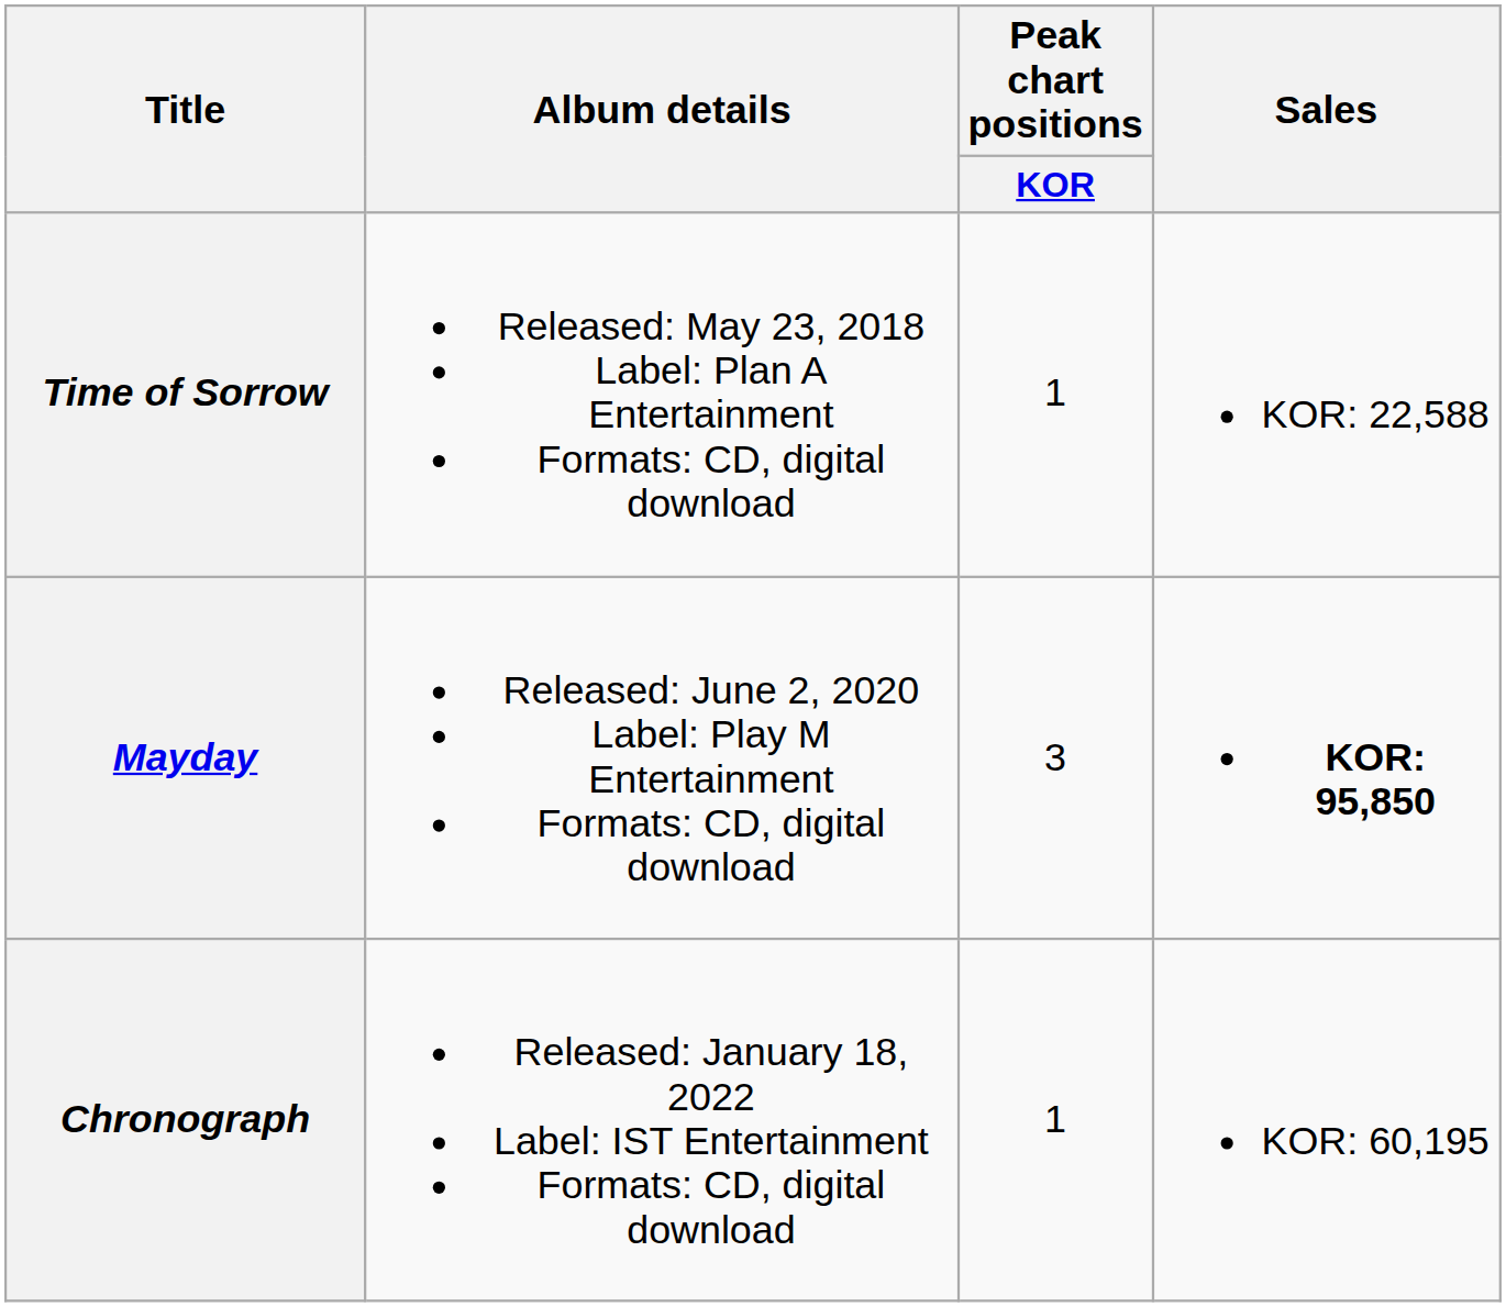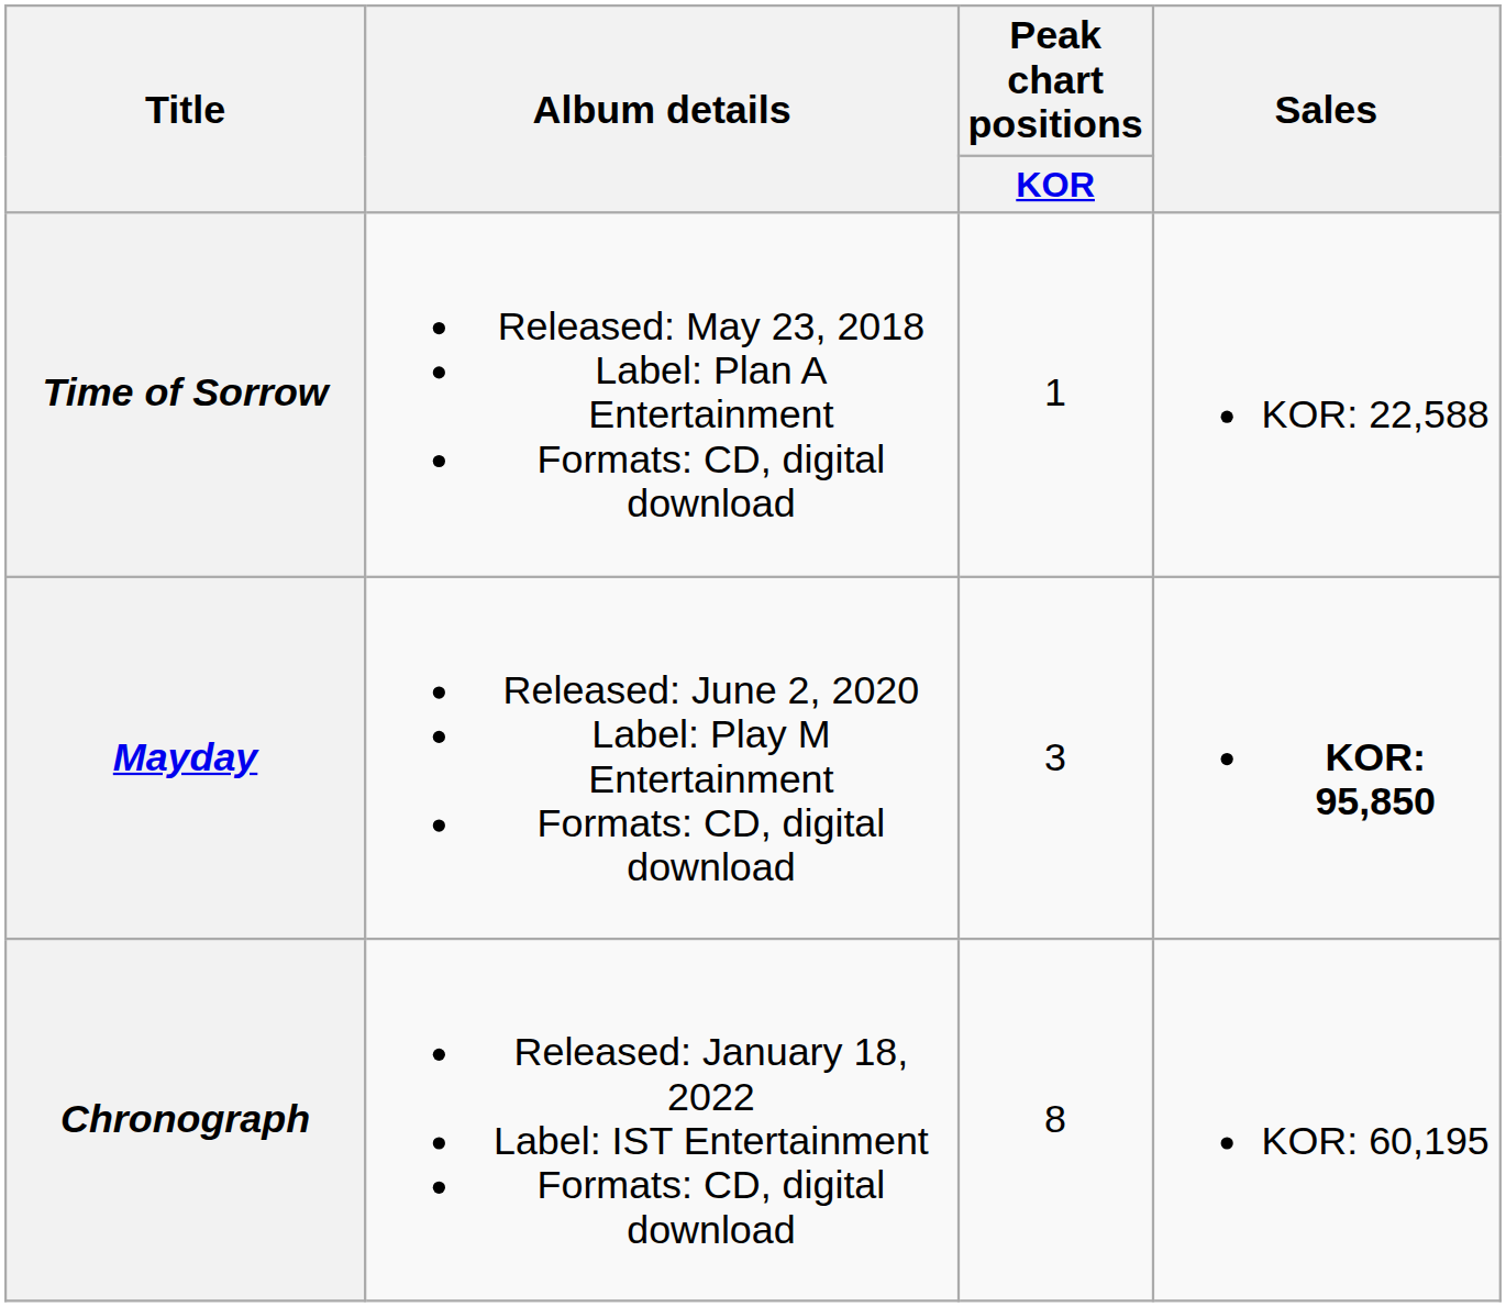Chronograph | Peak chart positions / KOR: 1 -> 8
